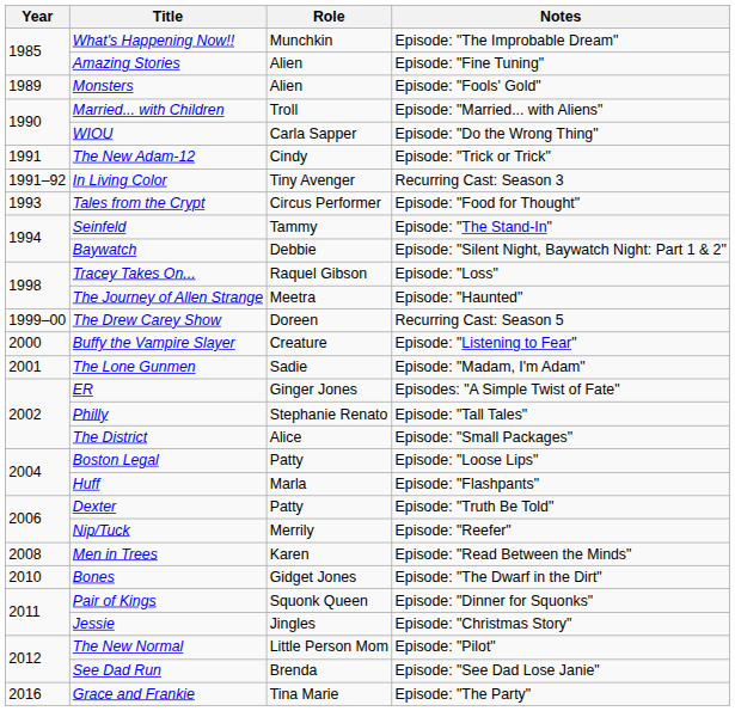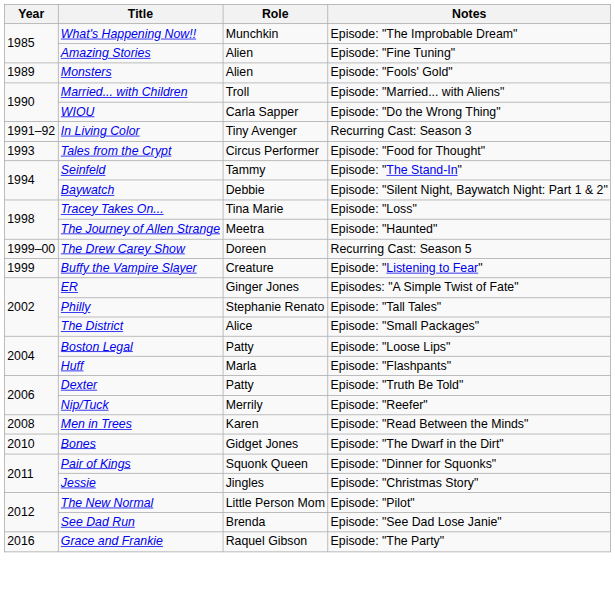- row: 1991 | The New Adam-12 | Cindy | Episode: "Trick or Trick"
Tracey Takes On... | Role: Raquel Gibson -> Tina Marie
Buffy the Vampire Slayer | Year: 2000 -> 1999
- row: 2001 | The Lone Gunmen | Sadie | Episode: "Madam, I'm Adam"
Grace and Frankie | Role: Tina Marie -> Raquel Gibson
